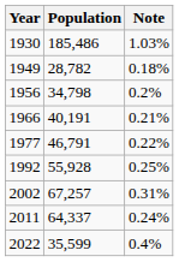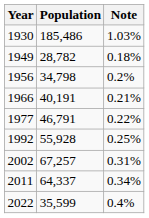2011 | Note: 0.24% -> 0.34%
